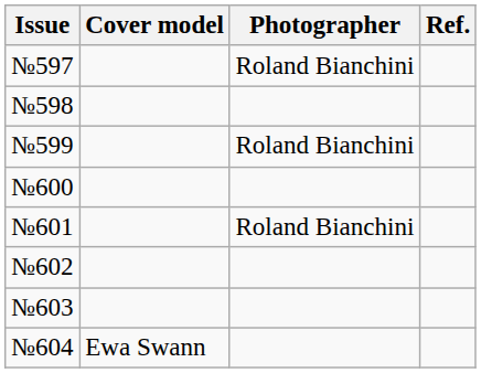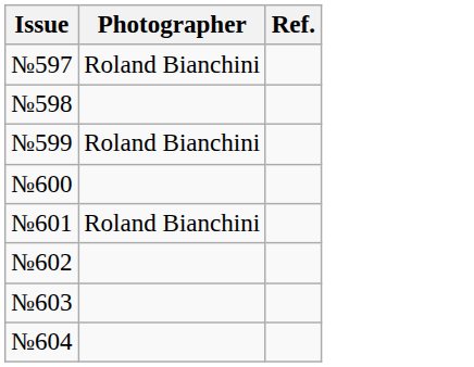- column: Cover model | Ewa Swann
